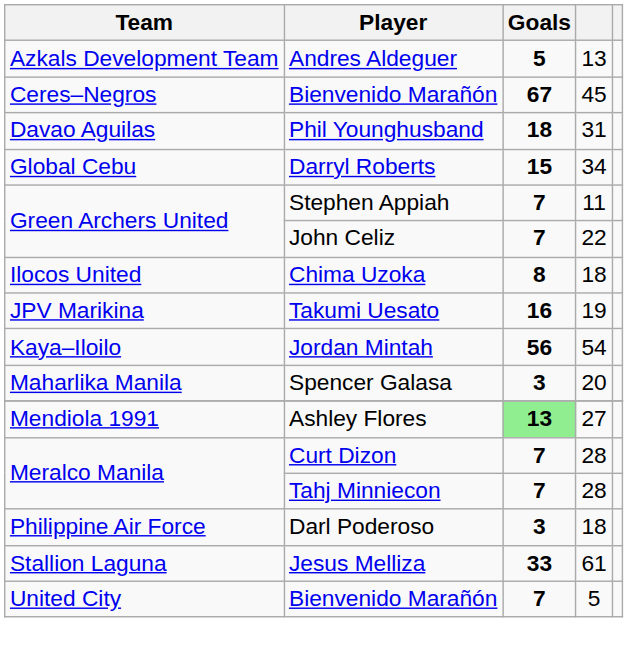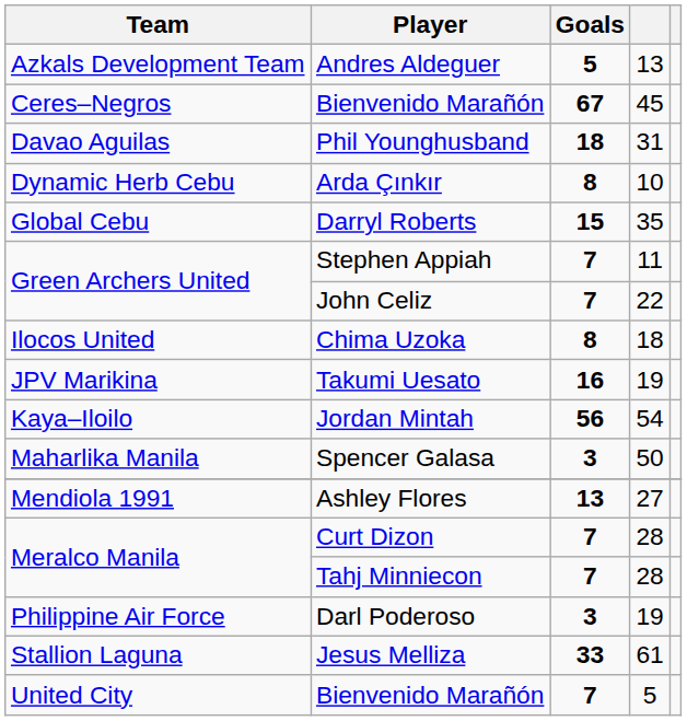+ row: Dynamic Herb Cebu | Arda Çınkır | 8 | 10
Darryl Roberts | column 4: 34 -> 35
Spencer Galasa | column 4: 20 -> 50
Ashley Flores | Goals: lightgreen background -> no background
Darl Poderoso | column 4: 18 -> 19
